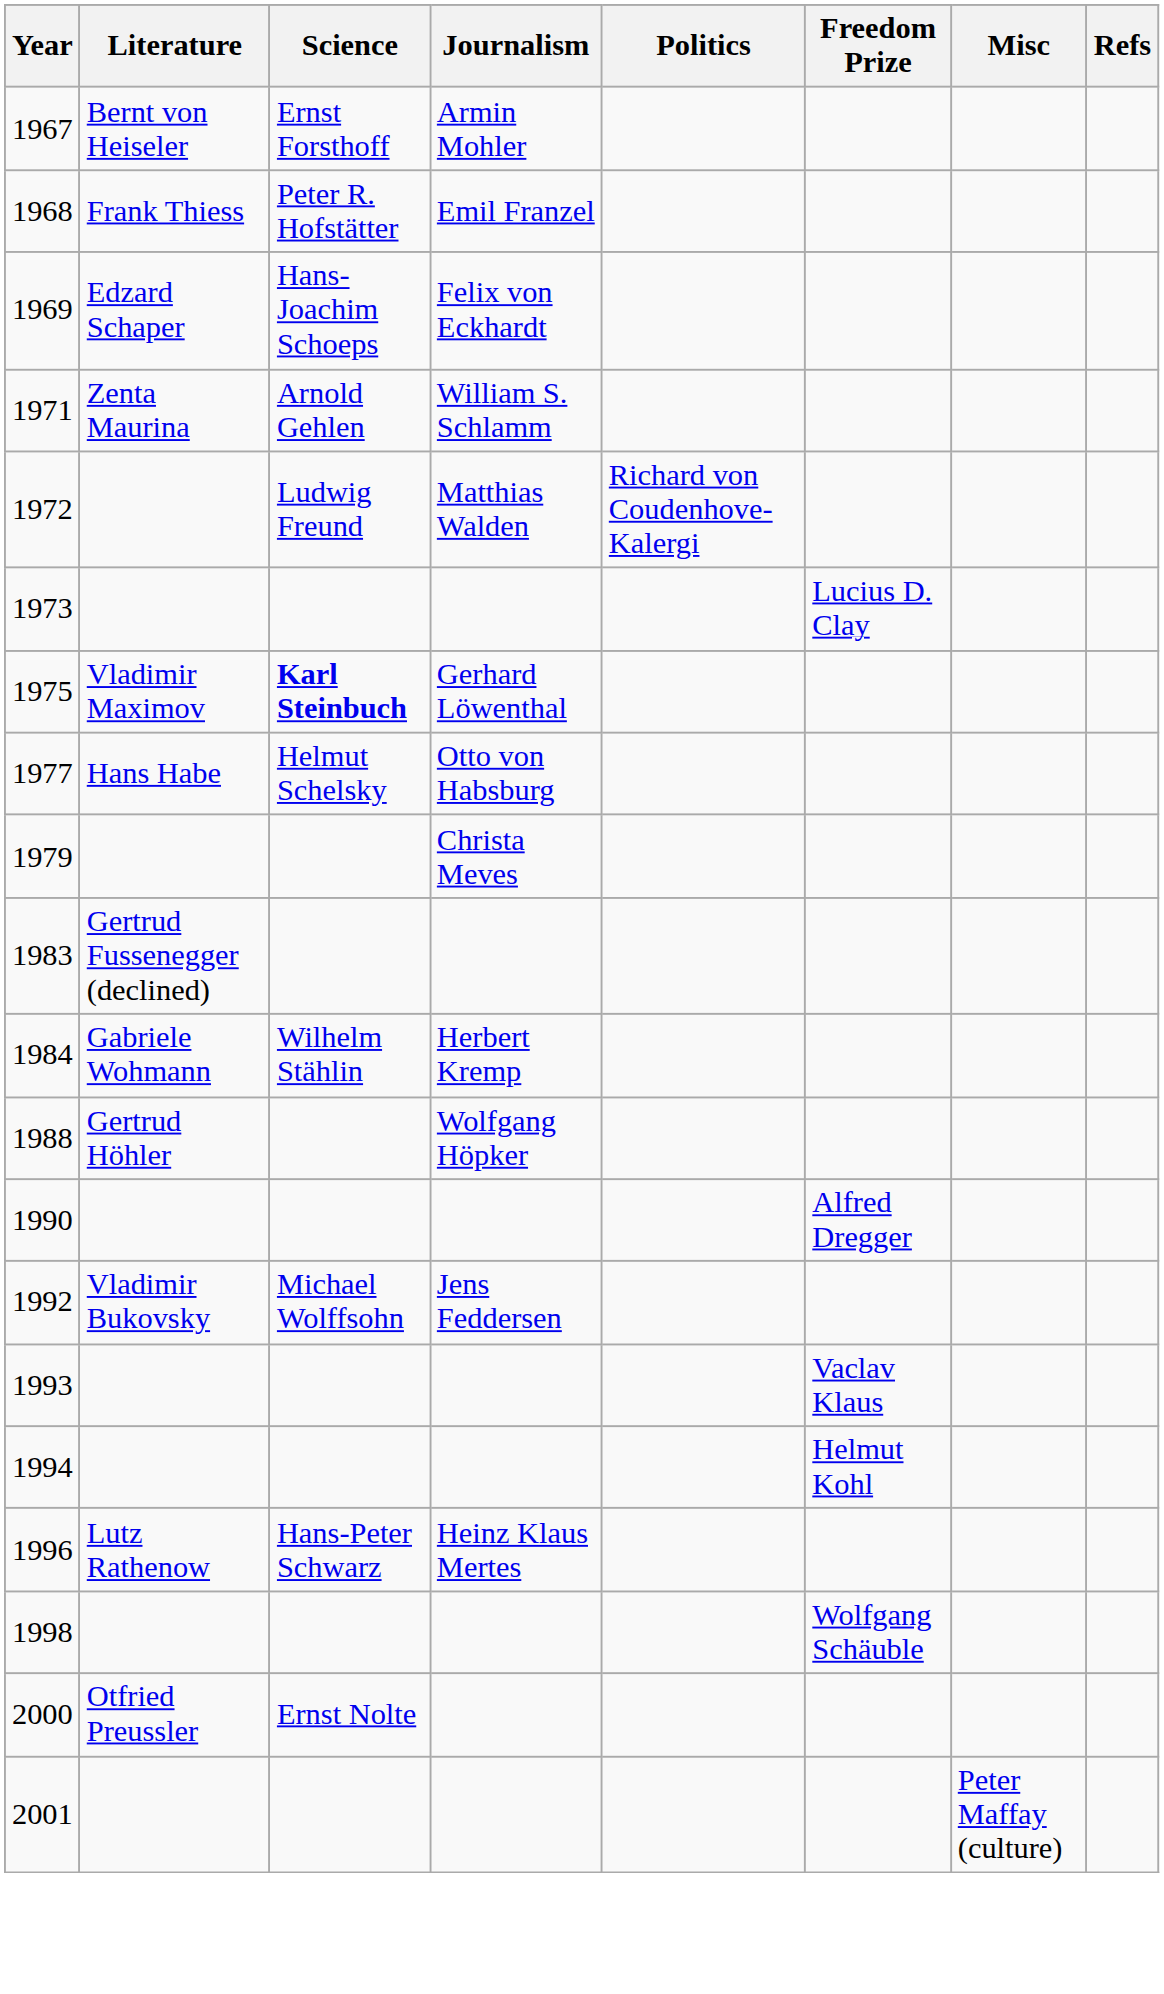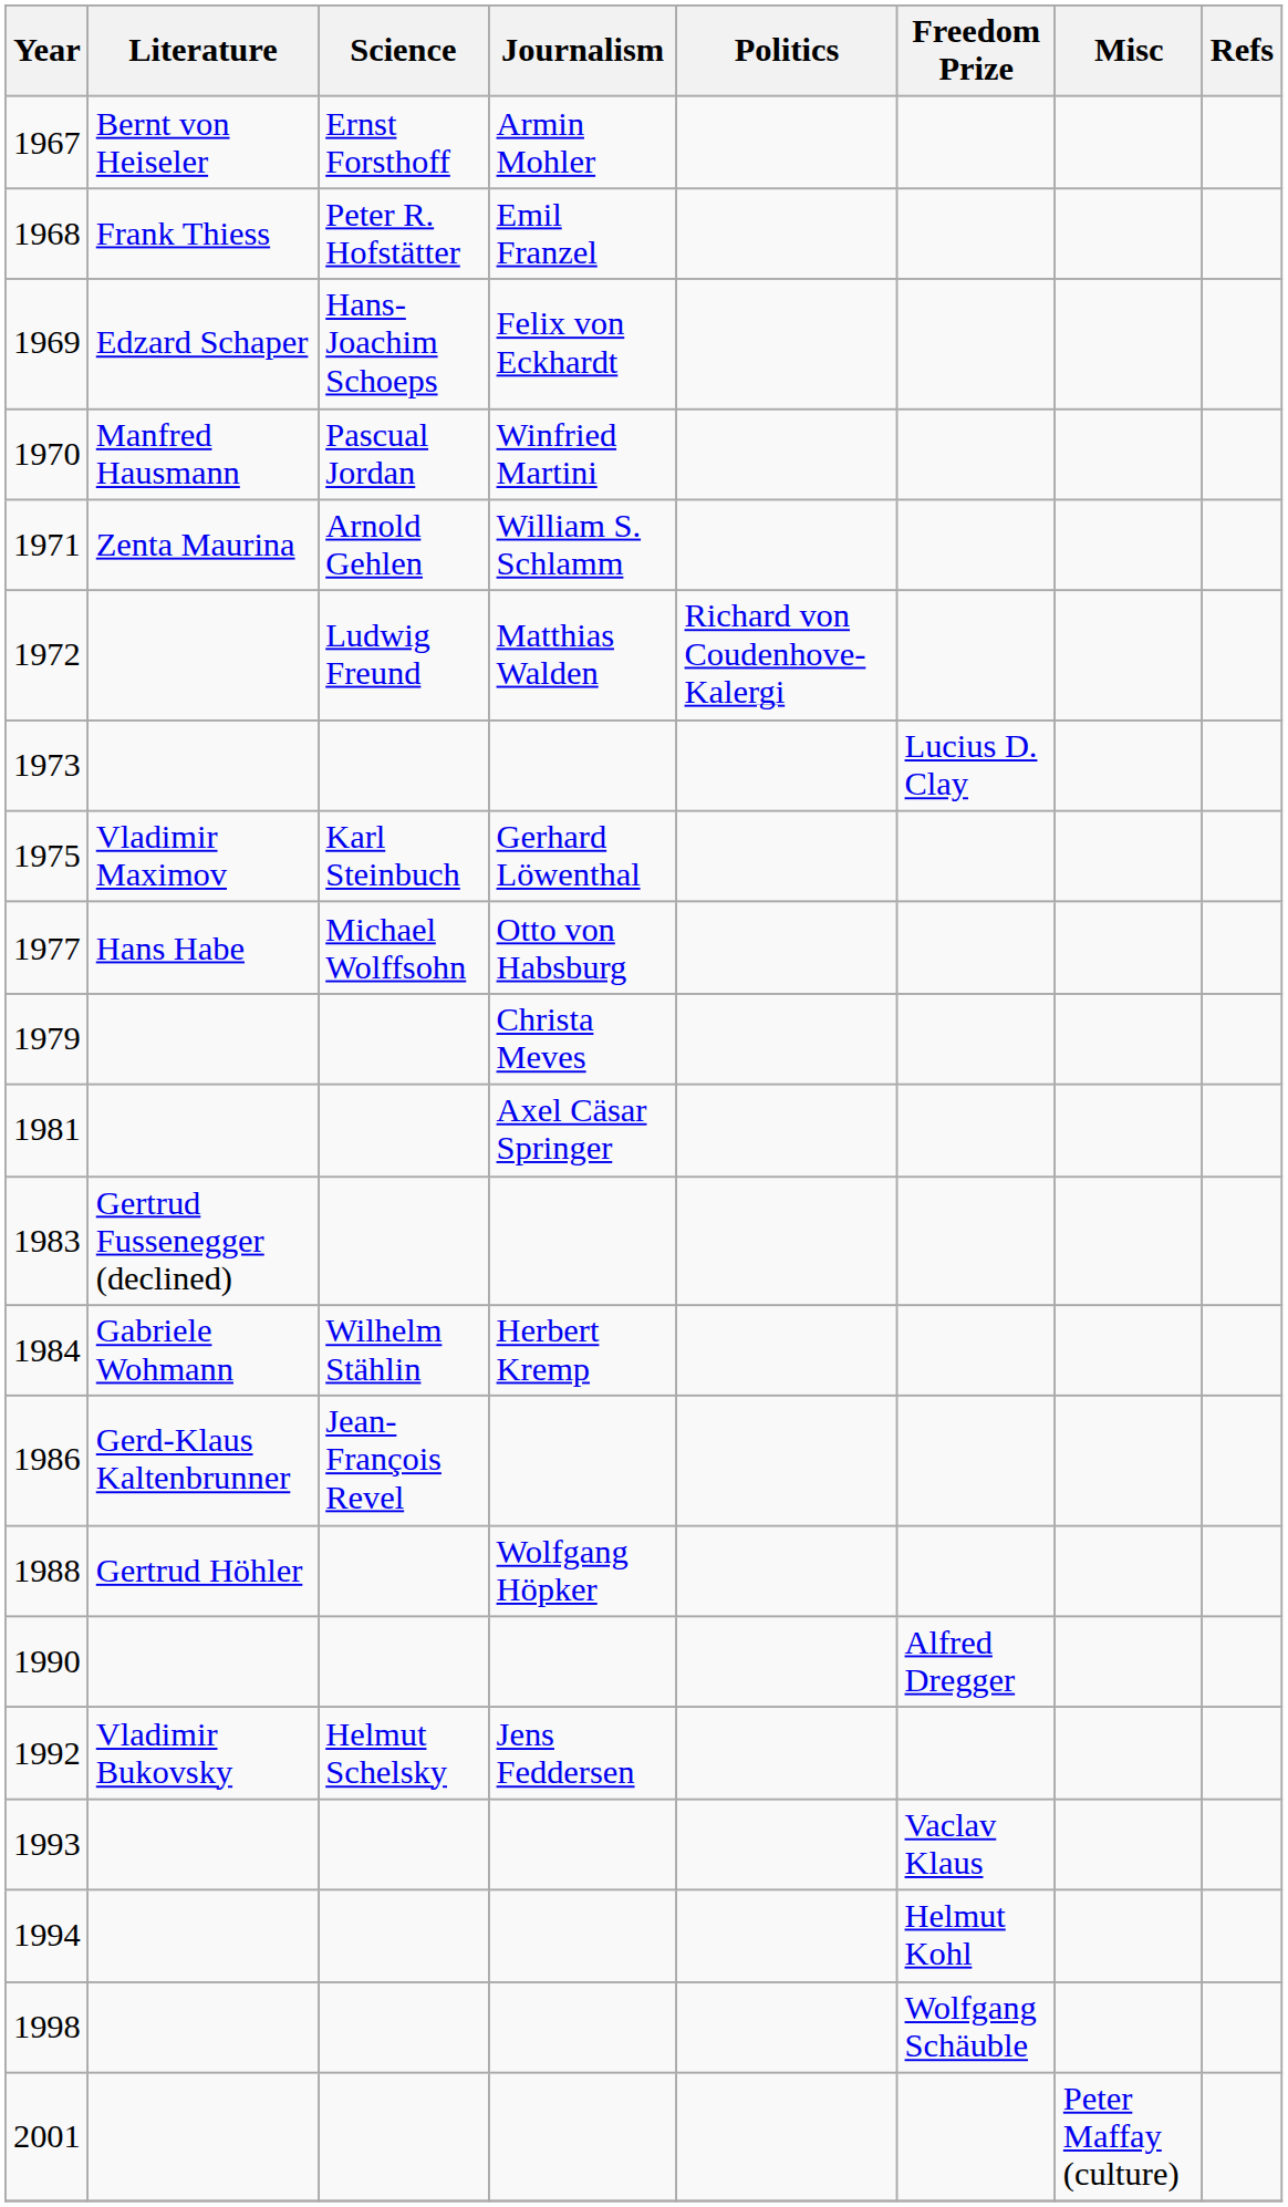+ row: 1970 | Manfred Hausmann | Pascual Jordan | Winfried Martini
1975 | Science: bold -> normal
1977 | Science: Helmut Schelsky -> Michael Wolffsohn
+ row: 1981 | Axel Cäsar Springer
+ row: 1986 | Gerd-Klaus Kaltenbrunner | Jean-François Revel
1992 | Science: Michael Wolffsohn -> Helmut Schelsky
- row: 1996 | Lutz Rathenow | Hans-Peter Schwarz | Heinz Klaus Mertes
- row: 2000 | Otfried Preussler | Ernst Nolte
